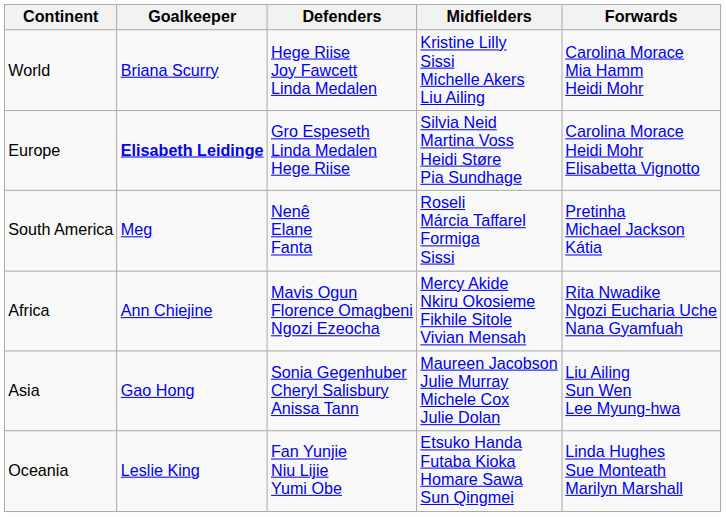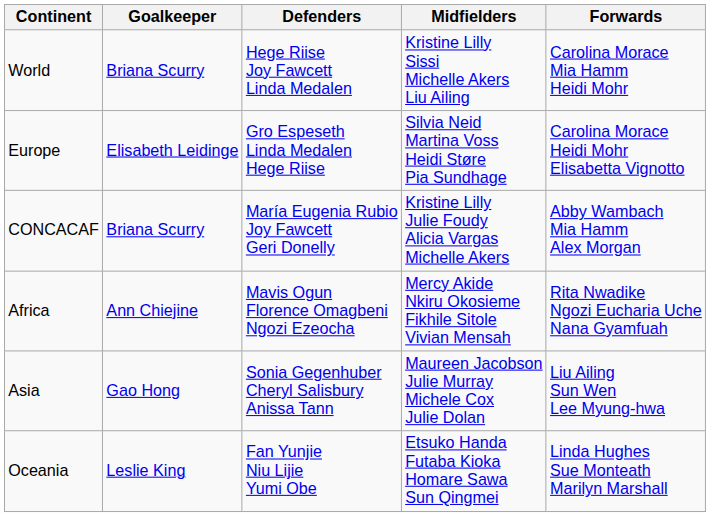Europe | Goalkeeper: bold -> normal
- row: South America | Meg | Nenê Elane Fanta | Roseli Márcia Taffarel Formiga Sissi | Pretinha Michael Jackson Kátia
+ row: CONCACAF | Briana Scurry | María Eugenia Rubio Joy Fawcett Geri Donelly | Kristine Lilly Julie Foudy Alicia Vargas Michelle Akers | Abby Wambach Mia Hamm Alex Morgan
